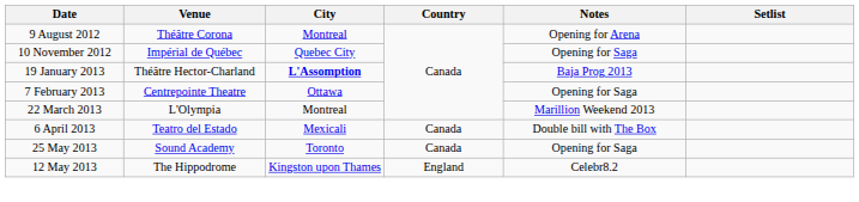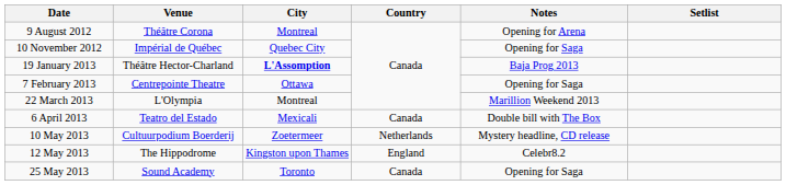+ row: 10 May 2013 | Cultuurpodium Boerderij | Zoetermeer | Netherlands | Mystery headline, CD release
rows swapped: 12 May 2013 <-> 25 May 2013
